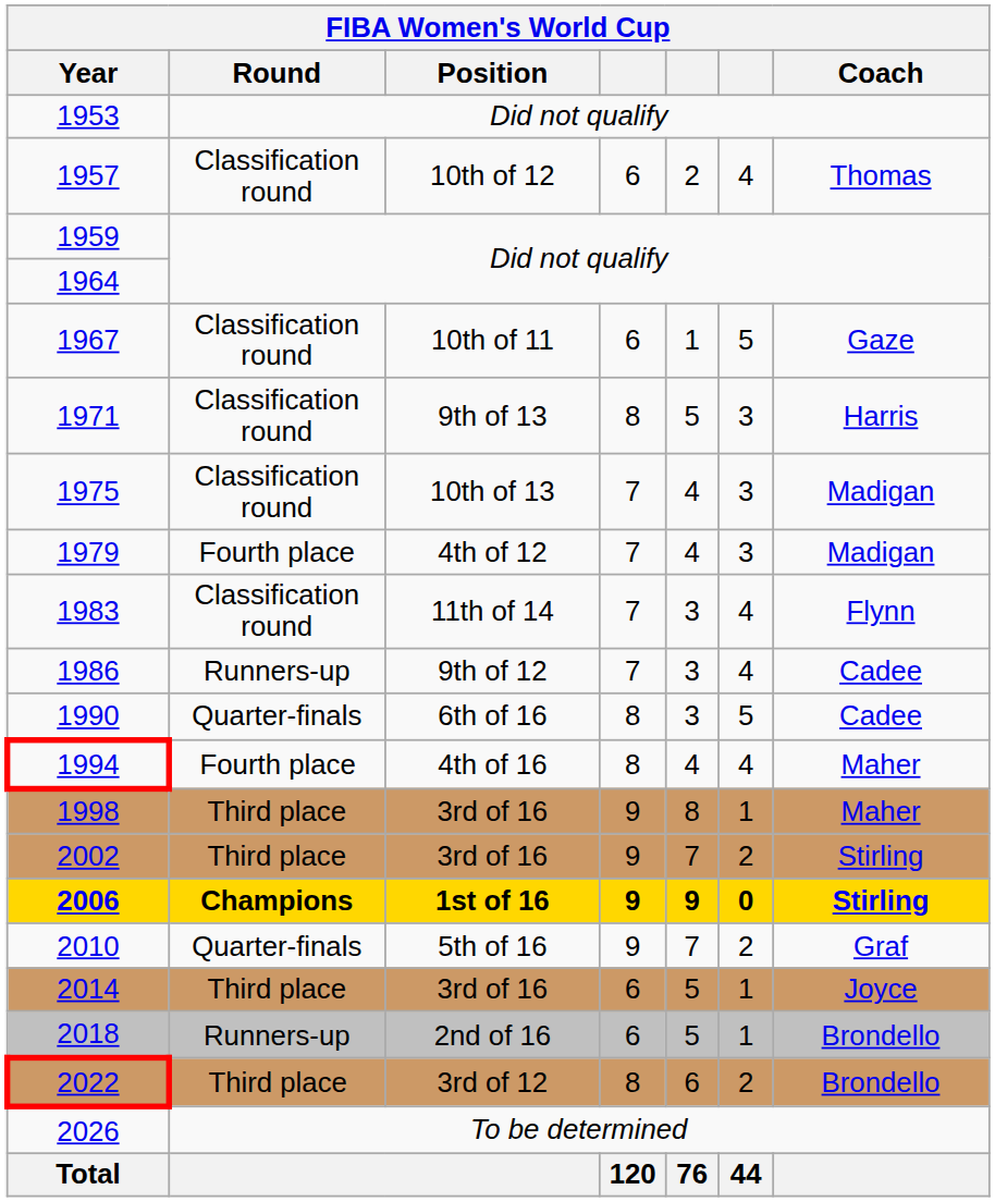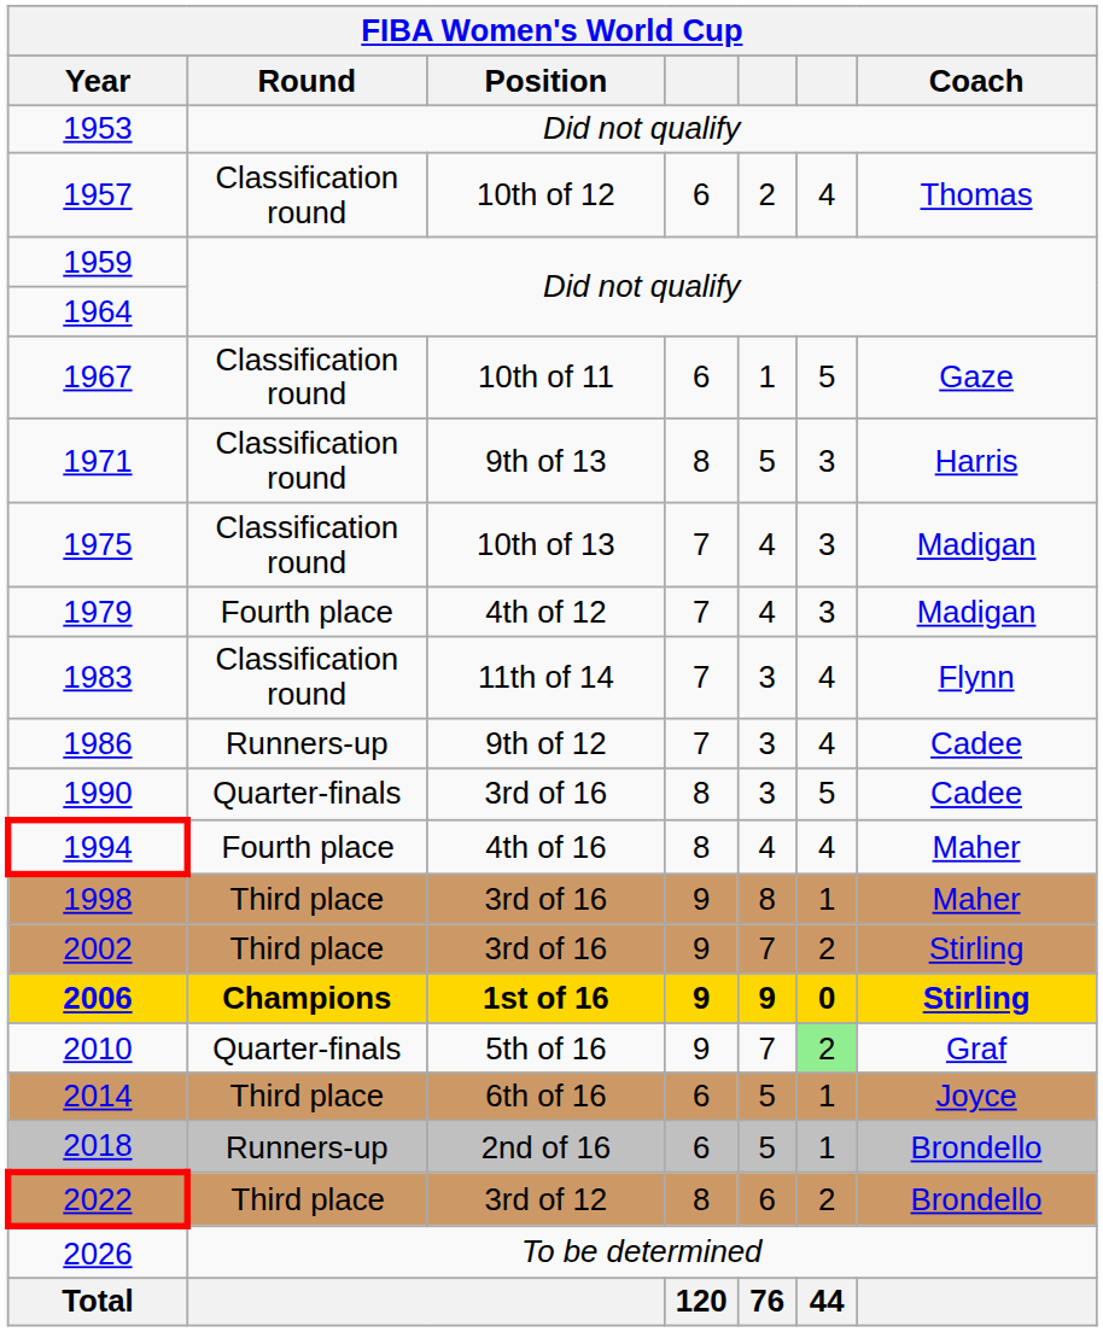1990 | Position: 6th of 16 -> 3rd of 16
2010 | column 6: no background -> lightgreen background
2014 | Position: 3rd of 16 -> 6th of 16
